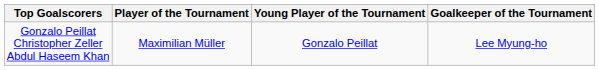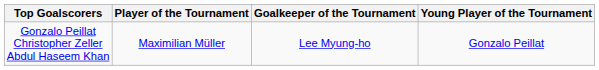columns swapped: Goalkeeper of the Tournament <-> Young Player of the Tournament
